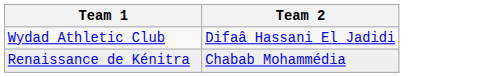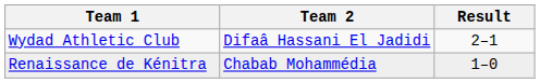+ column: Result | 2–1 | 1–0
